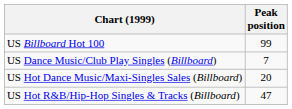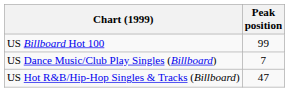- row: US Hot Dance Music/Maxi-Singles Sales (Billboard) | 20
